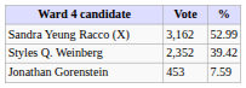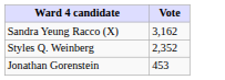- column: % | 52.99 | 39.42 | 7.59
